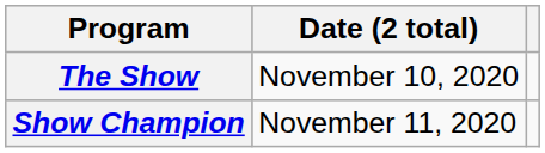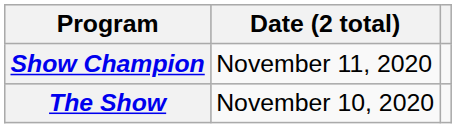rows swapped: Show Champion <-> The Show
